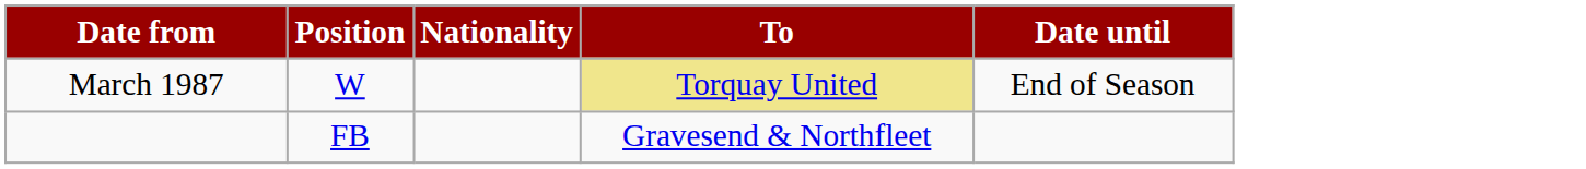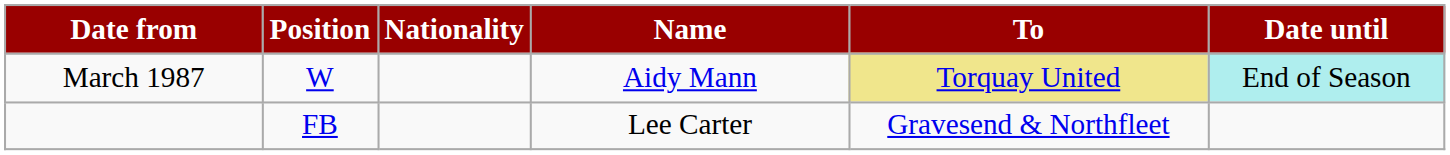+ column: Name | Aidy Mann | Lee Carter
March 1987 | Date until: no background -> paleturquoise background
